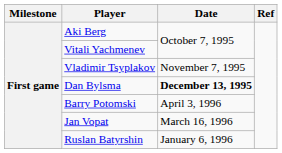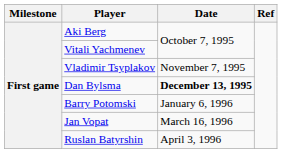Barry Potomski | Date: April 3, 1996 -> January 6, 1996
Ruslan Batyrshin | Date: January 6, 1996 -> April 3, 1996
